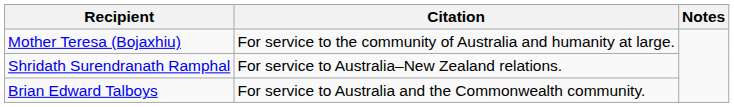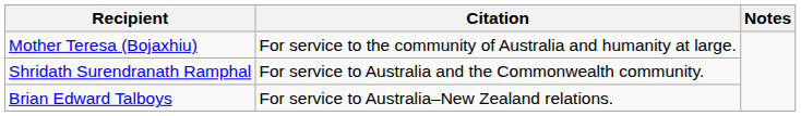Shridath Surendranath Ramphal | Citation: For service to Australia–New Zealand relations. -> For service to Australia and the Commonwealth community.
Brian Edward Talboys | Citation: For service to Australia and the Commonwealth community. -> For service to Australia–New Zealand relations.
